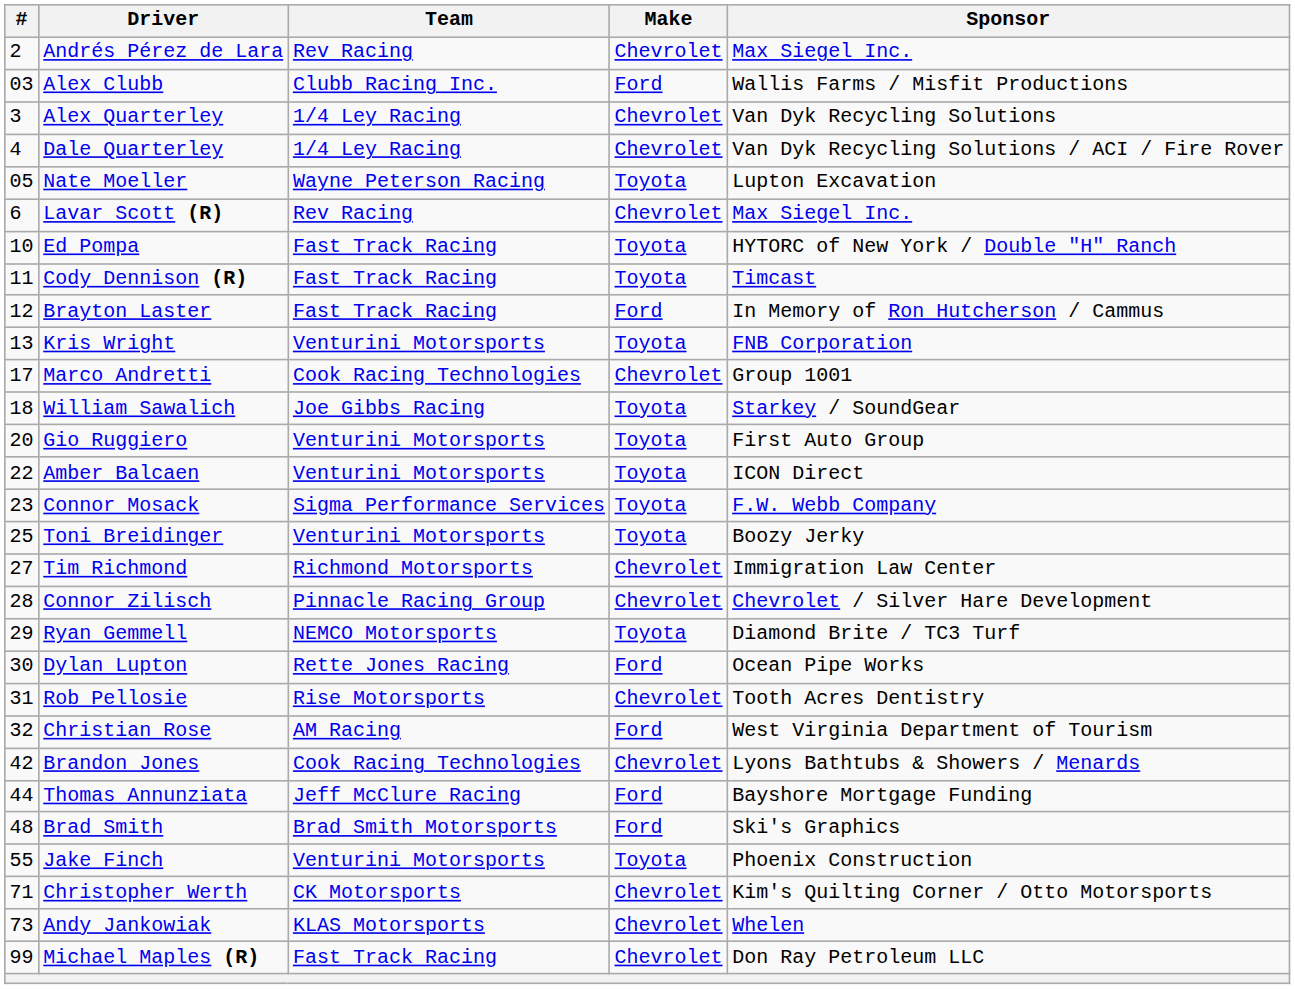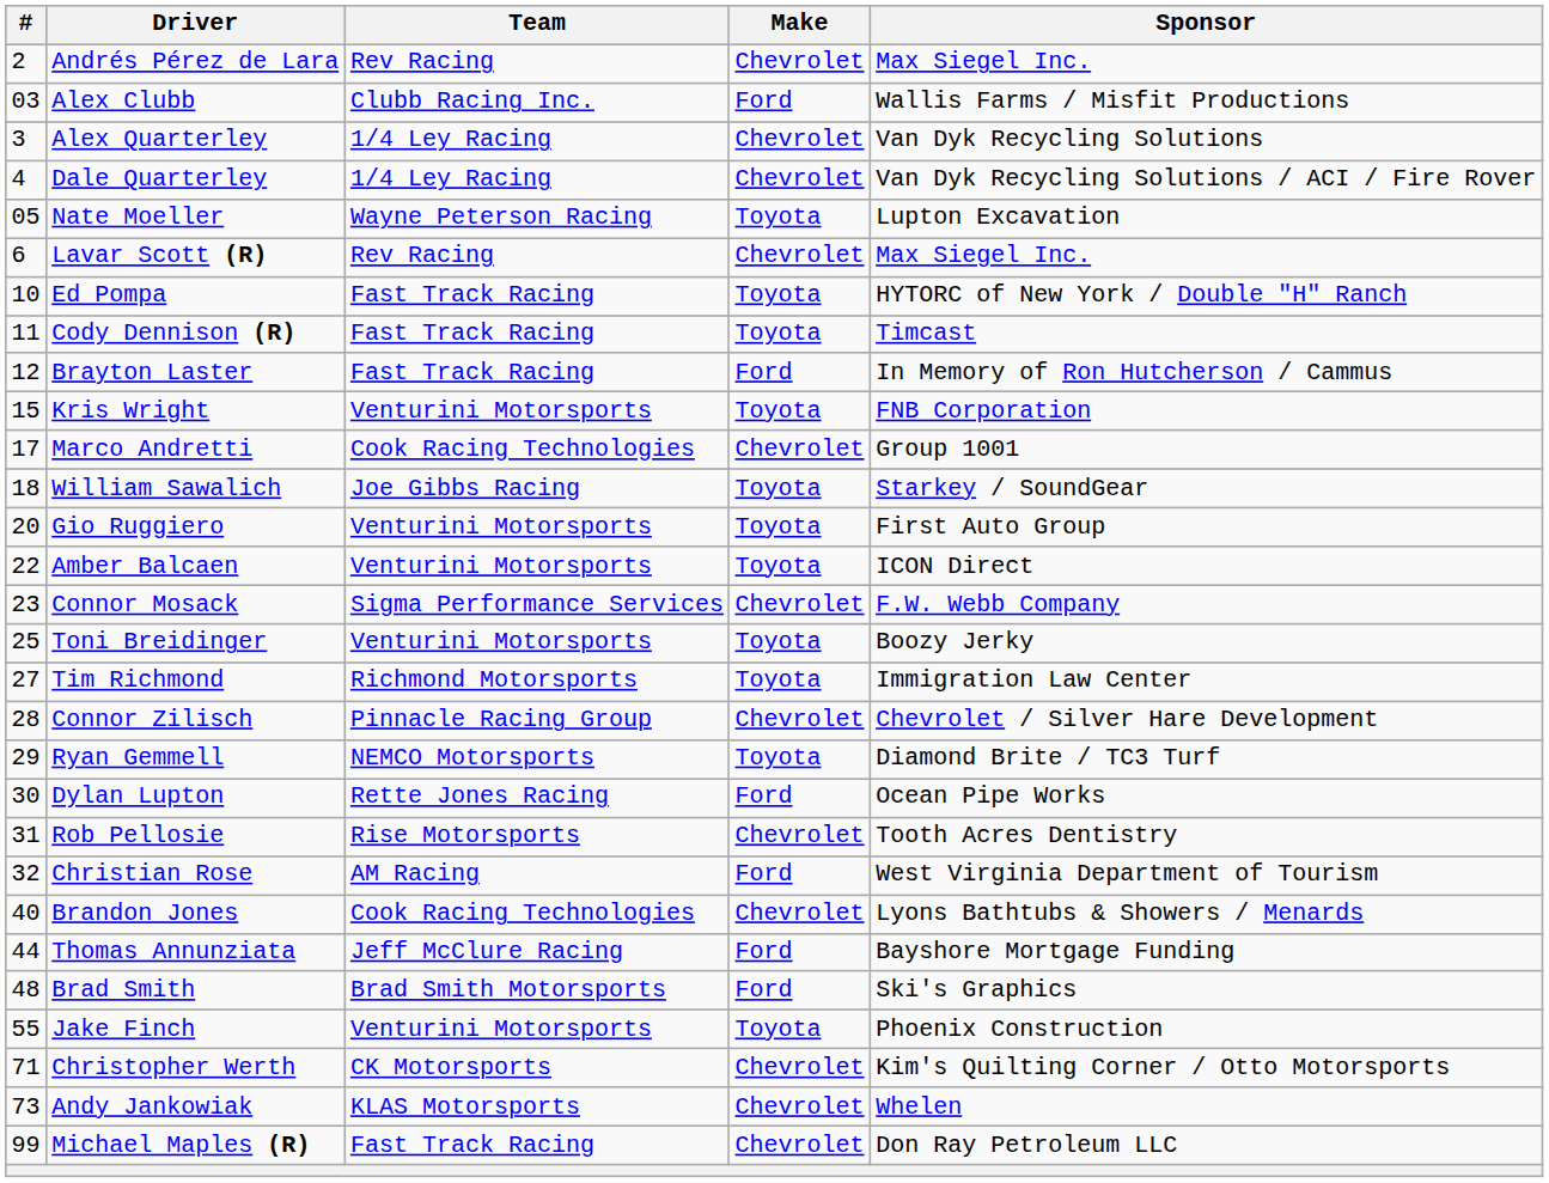Kris Wright | #: 13 -> 15
Connor Mosack | Make: Toyota -> Chevrolet
Tim Richmond | Make: Chevrolet -> Toyota
Brandon Jones | #: 42 -> 40
